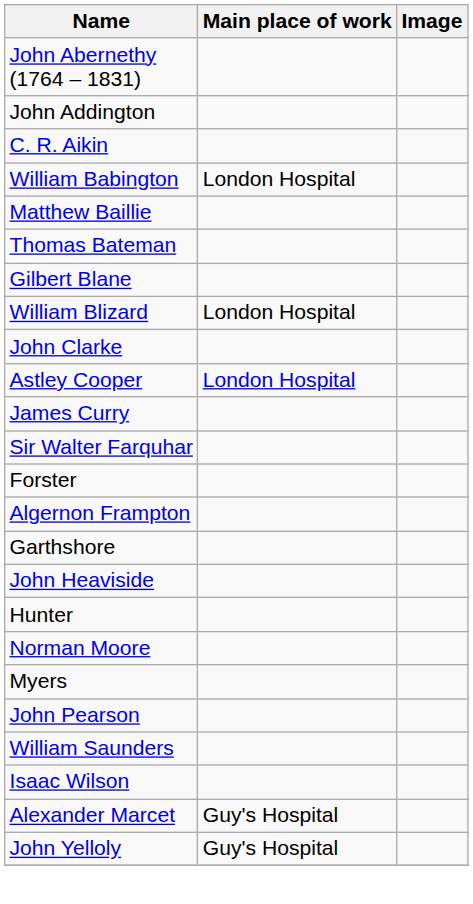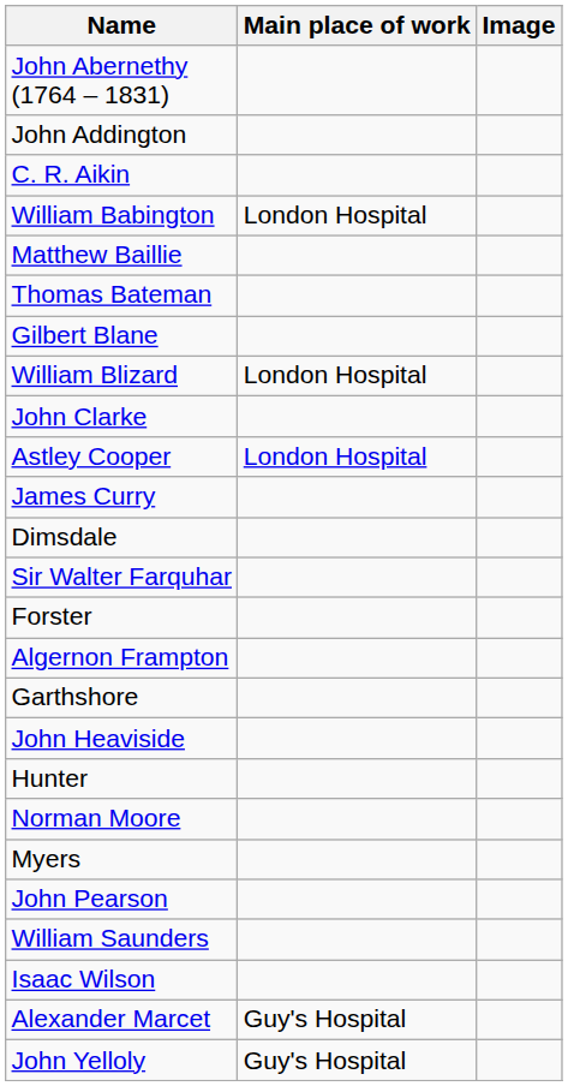+ row: Dimsdale
